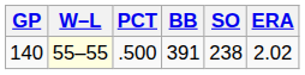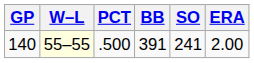140 | SO: 238 -> 241
140 | ERA: 2.02 -> 2.00
